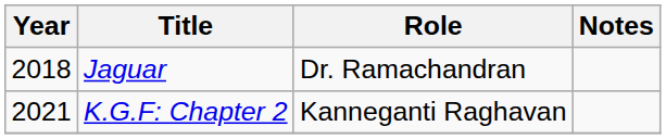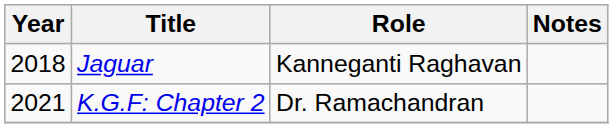Jaguar | Role: Dr. Ramachandran -> Kanneganti Raghavan
K.G.F: Chapter 2 | Role: Kanneganti Raghavan -> Dr. Ramachandran
